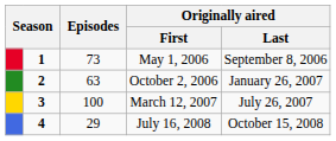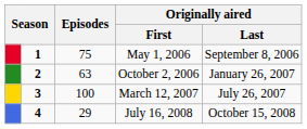May 1, 2006 | Episodes: 73 -> 75
